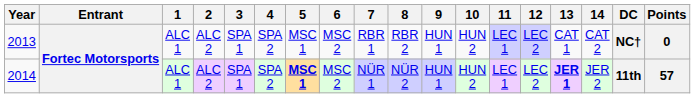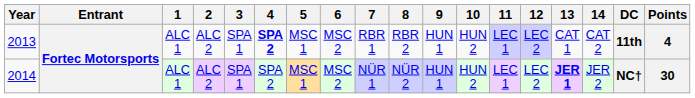2013 | 4: normal -> bold
2013 | DC: NC† -> 11th
2013 | Points: 0 -> 4
2014 | 5: bold -> normal
2014 | DC: 11th -> NC†
2014 | Points: 57 -> 30
